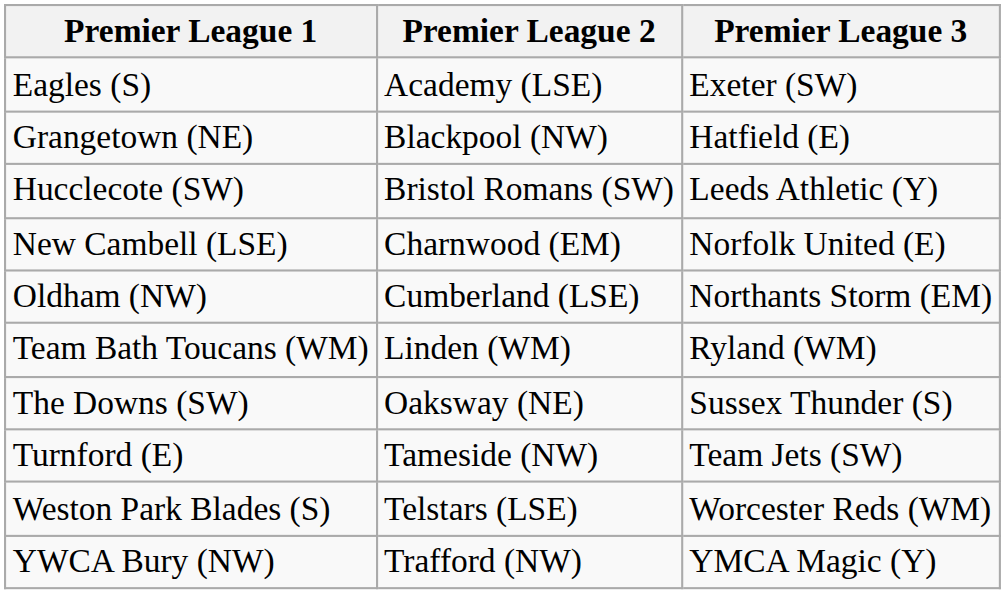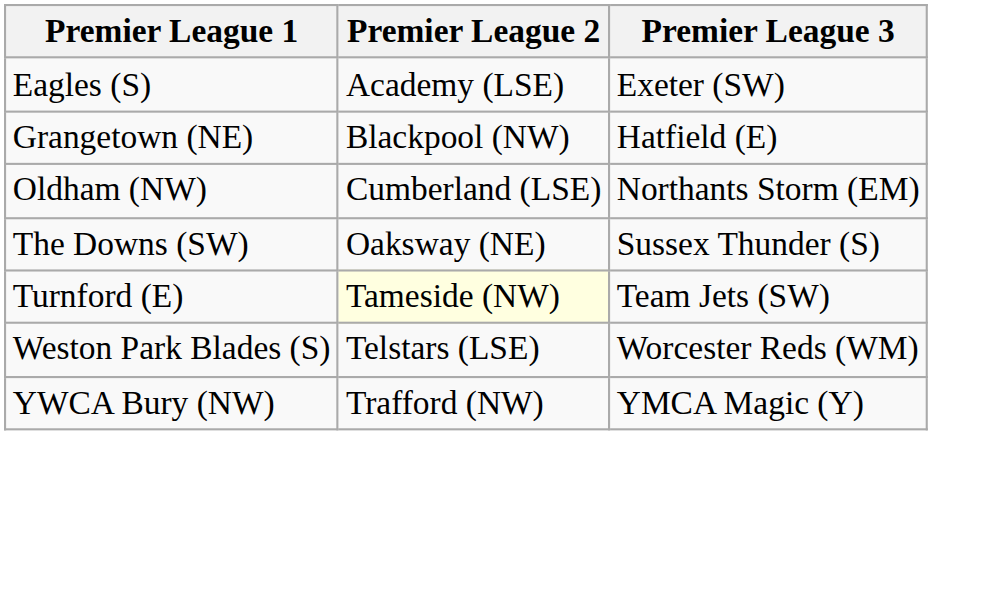- row: Hucclecote (SW) | Bristol Romans (SW) | Leeds Athletic (Y)
- row: New Cambell (LSE) | Charnwood (EM) | Norfolk United (E)
- row: Team Bath Toucans (WM) | Linden (WM) | Ryland (WM)
Turnford (E) | Premier League 2: no background -> lightyellow background
